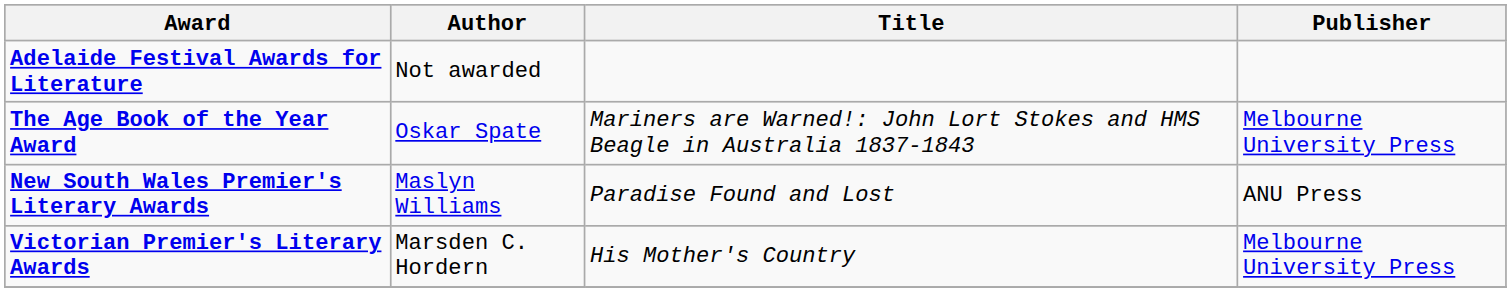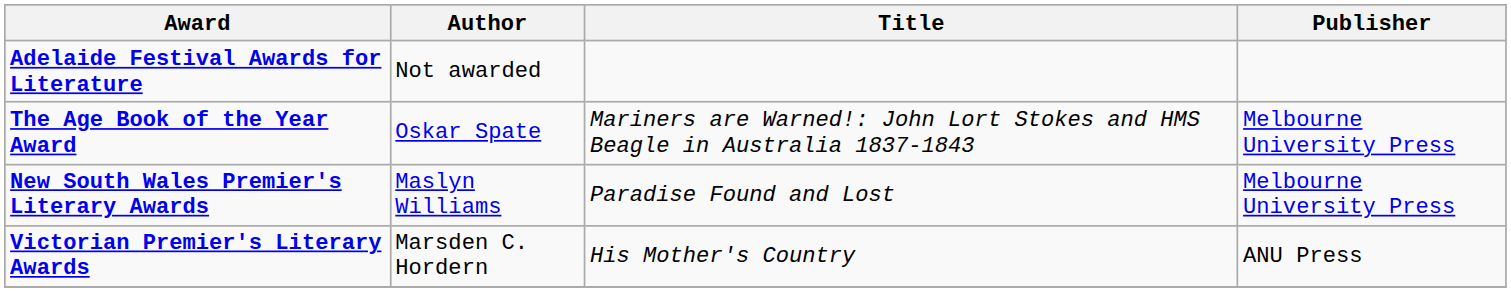New South Wales Premier's Literary Awards | Publisher: ANU Press -> Melbourne University Press
Victorian Premier's Literary Awards | Publisher: Melbourne University Press -> ANU Press
